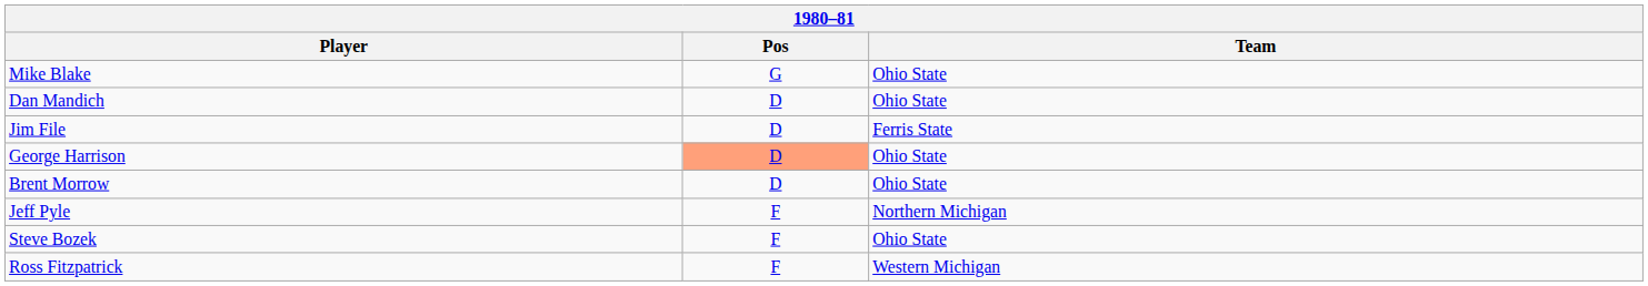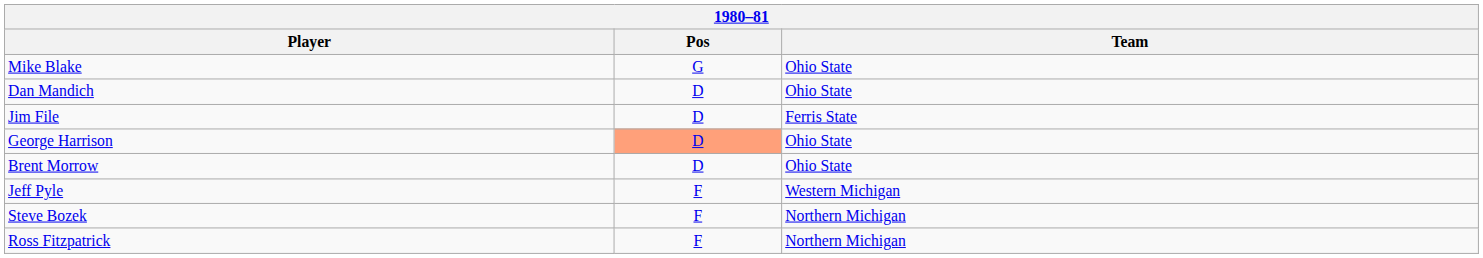Jeff Pyle | Team: Northern Michigan -> Western Michigan
Steve Bozek | Team: Ohio State -> Northern Michigan
Ross Fitzpatrick | Team: Western Michigan -> Northern Michigan
